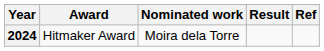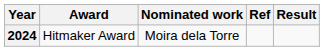columns swapped: Result <-> Ref
